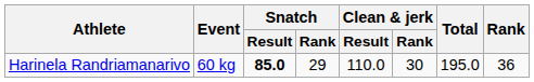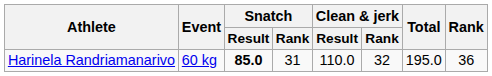Harinela Randriamanarivo | Snatch / Rank: 29 -> 31
Harinela Randriamanarivo | Clean & jerk / Rank: 30 -> 32
